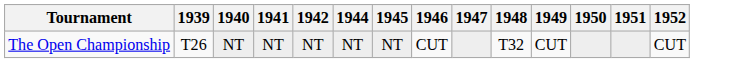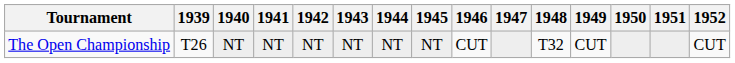+ column: 1943 | NT
